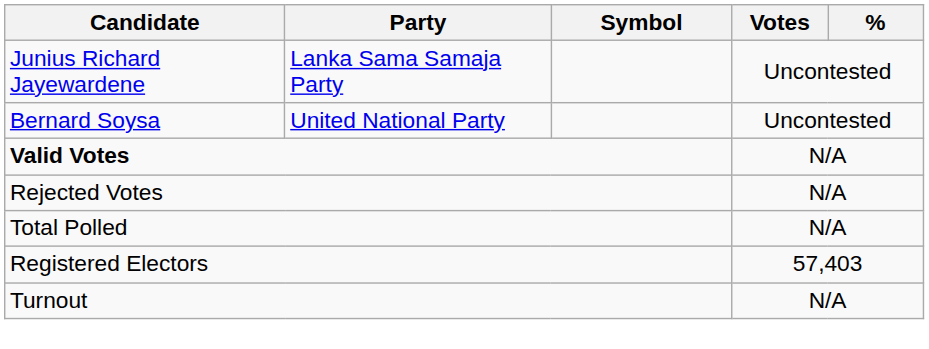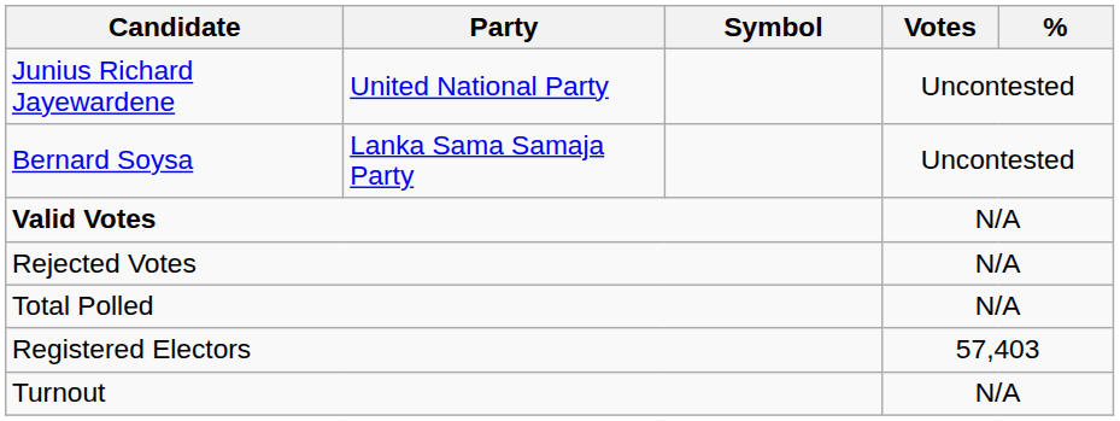Junius Richard Jayewardene | Party: Lanka Sama Samaja Party -> United National Party
Bernard Soysa | Party: United National Party -> Lanka Sama Samaja Party
